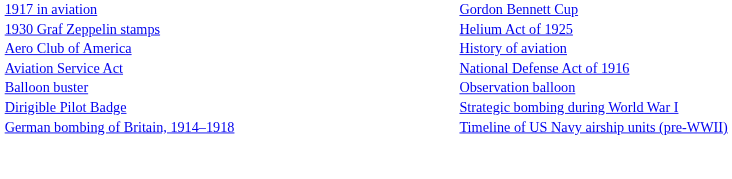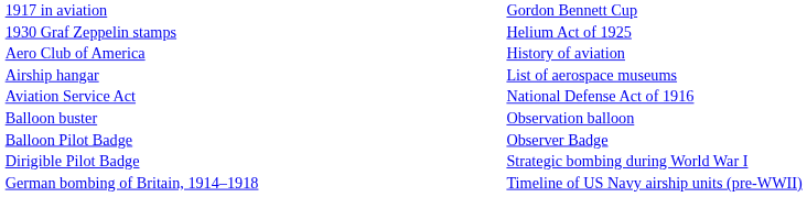+ row: Airship hangar | List of aerospace museums
+ row: Balloon Pilot Badge | Observer Badge
